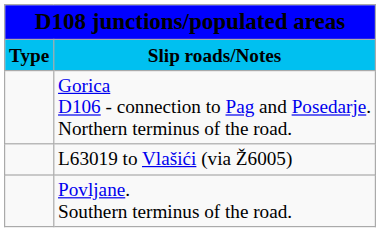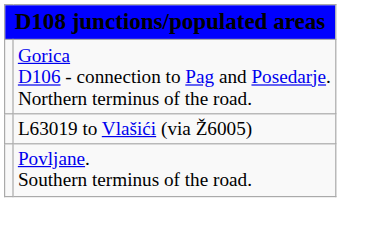- row: Type | Slip roads/Notes
